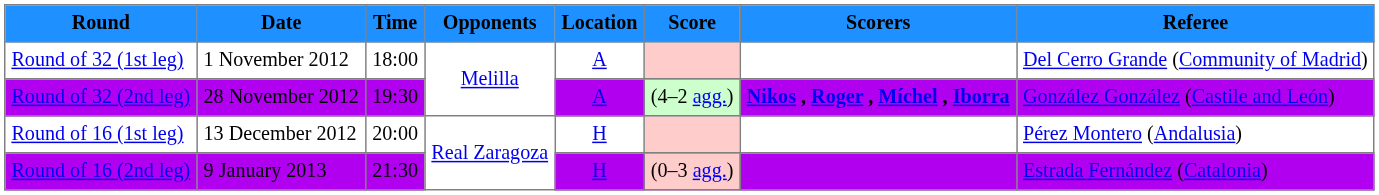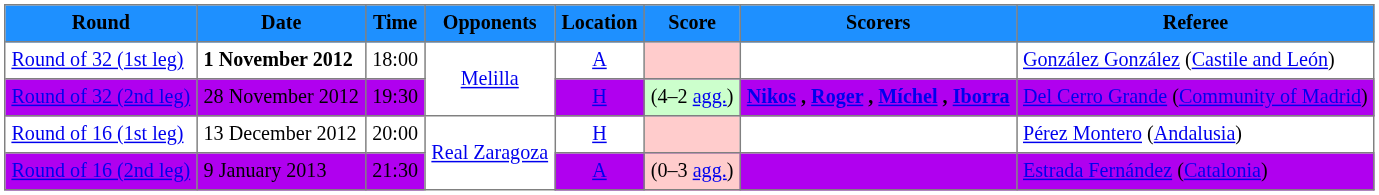Round of 32 (1st leg) | Date: normal -> bold
Round of 32 (1st leg) | Referee: Del Cerro Grande (Community of Madrid) -> González González (Castile and León)
Round of 32 (2nd leg) | Location: A -> H
Round of 32 (2nd leg) | Referee: González González (Castile and León) -> Del Cerro Grande (Community of Madrid)
Round of 16 (2nd leg) | Location: H -> A
